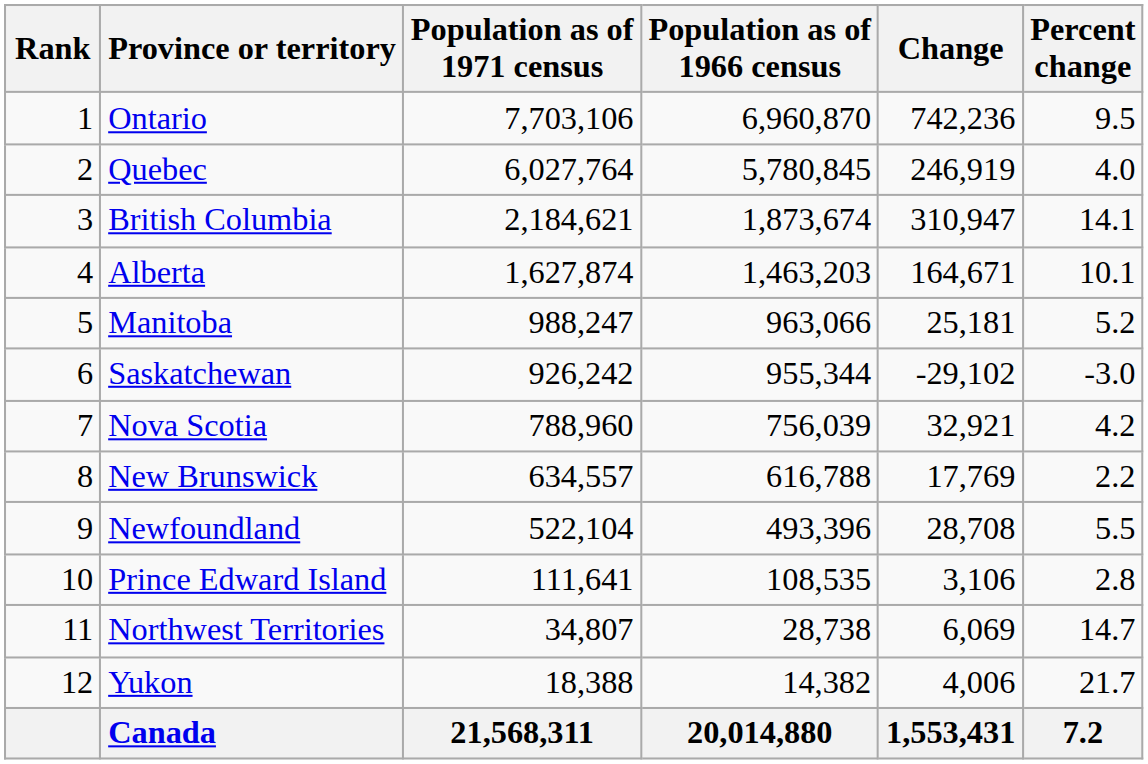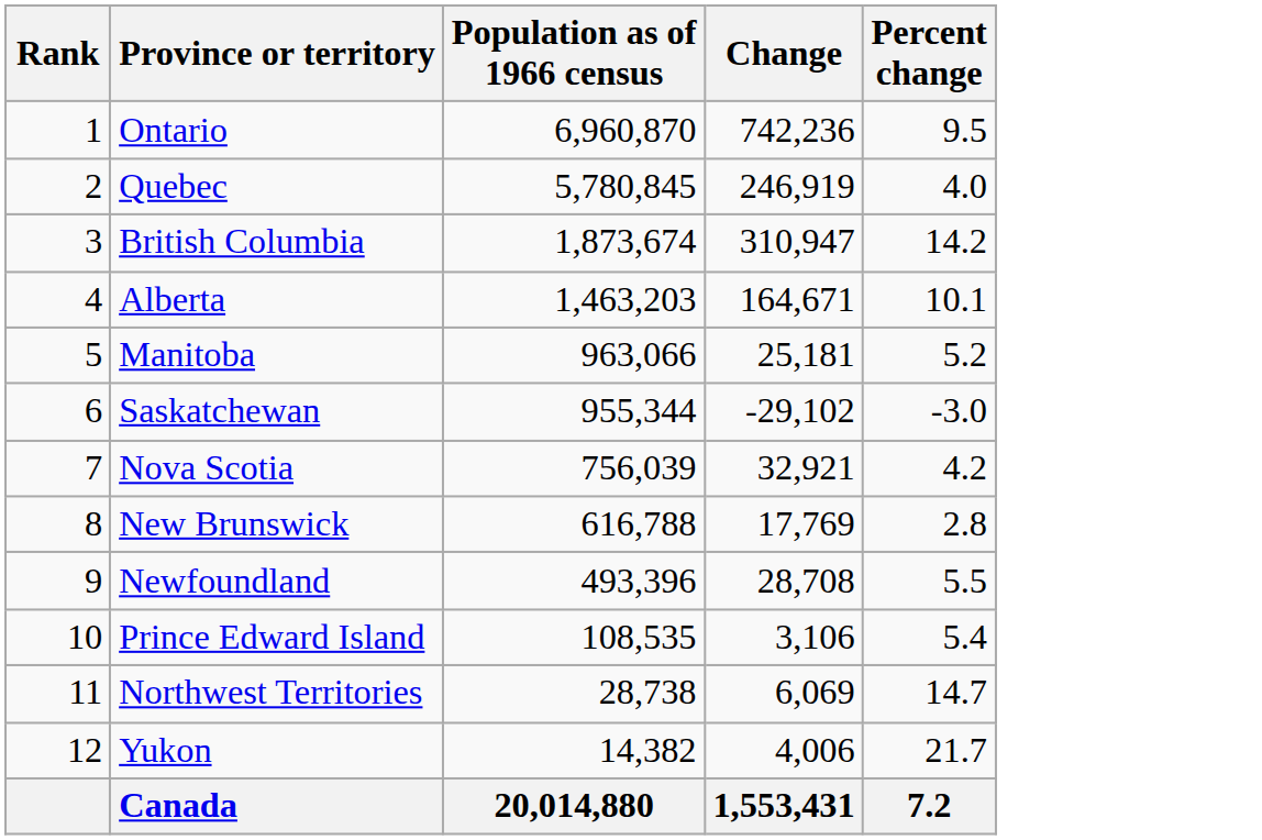- column: Population as of 1971 census | 7,703,106 | 6,027,764 | 2,184,621 | 1,627,874 | 988,247 | 926,242 | 788,960 | 634,557 | 522,104 | 111,641 | 34,807 | 18,388 | 21,568,311
British Columbia | Percent change: 14.1 -> 14.2
New Brunswick | Percent change: 2.2 -> 2.8
Prince Edward Island | Percent change: 2.8 -> 5.4
